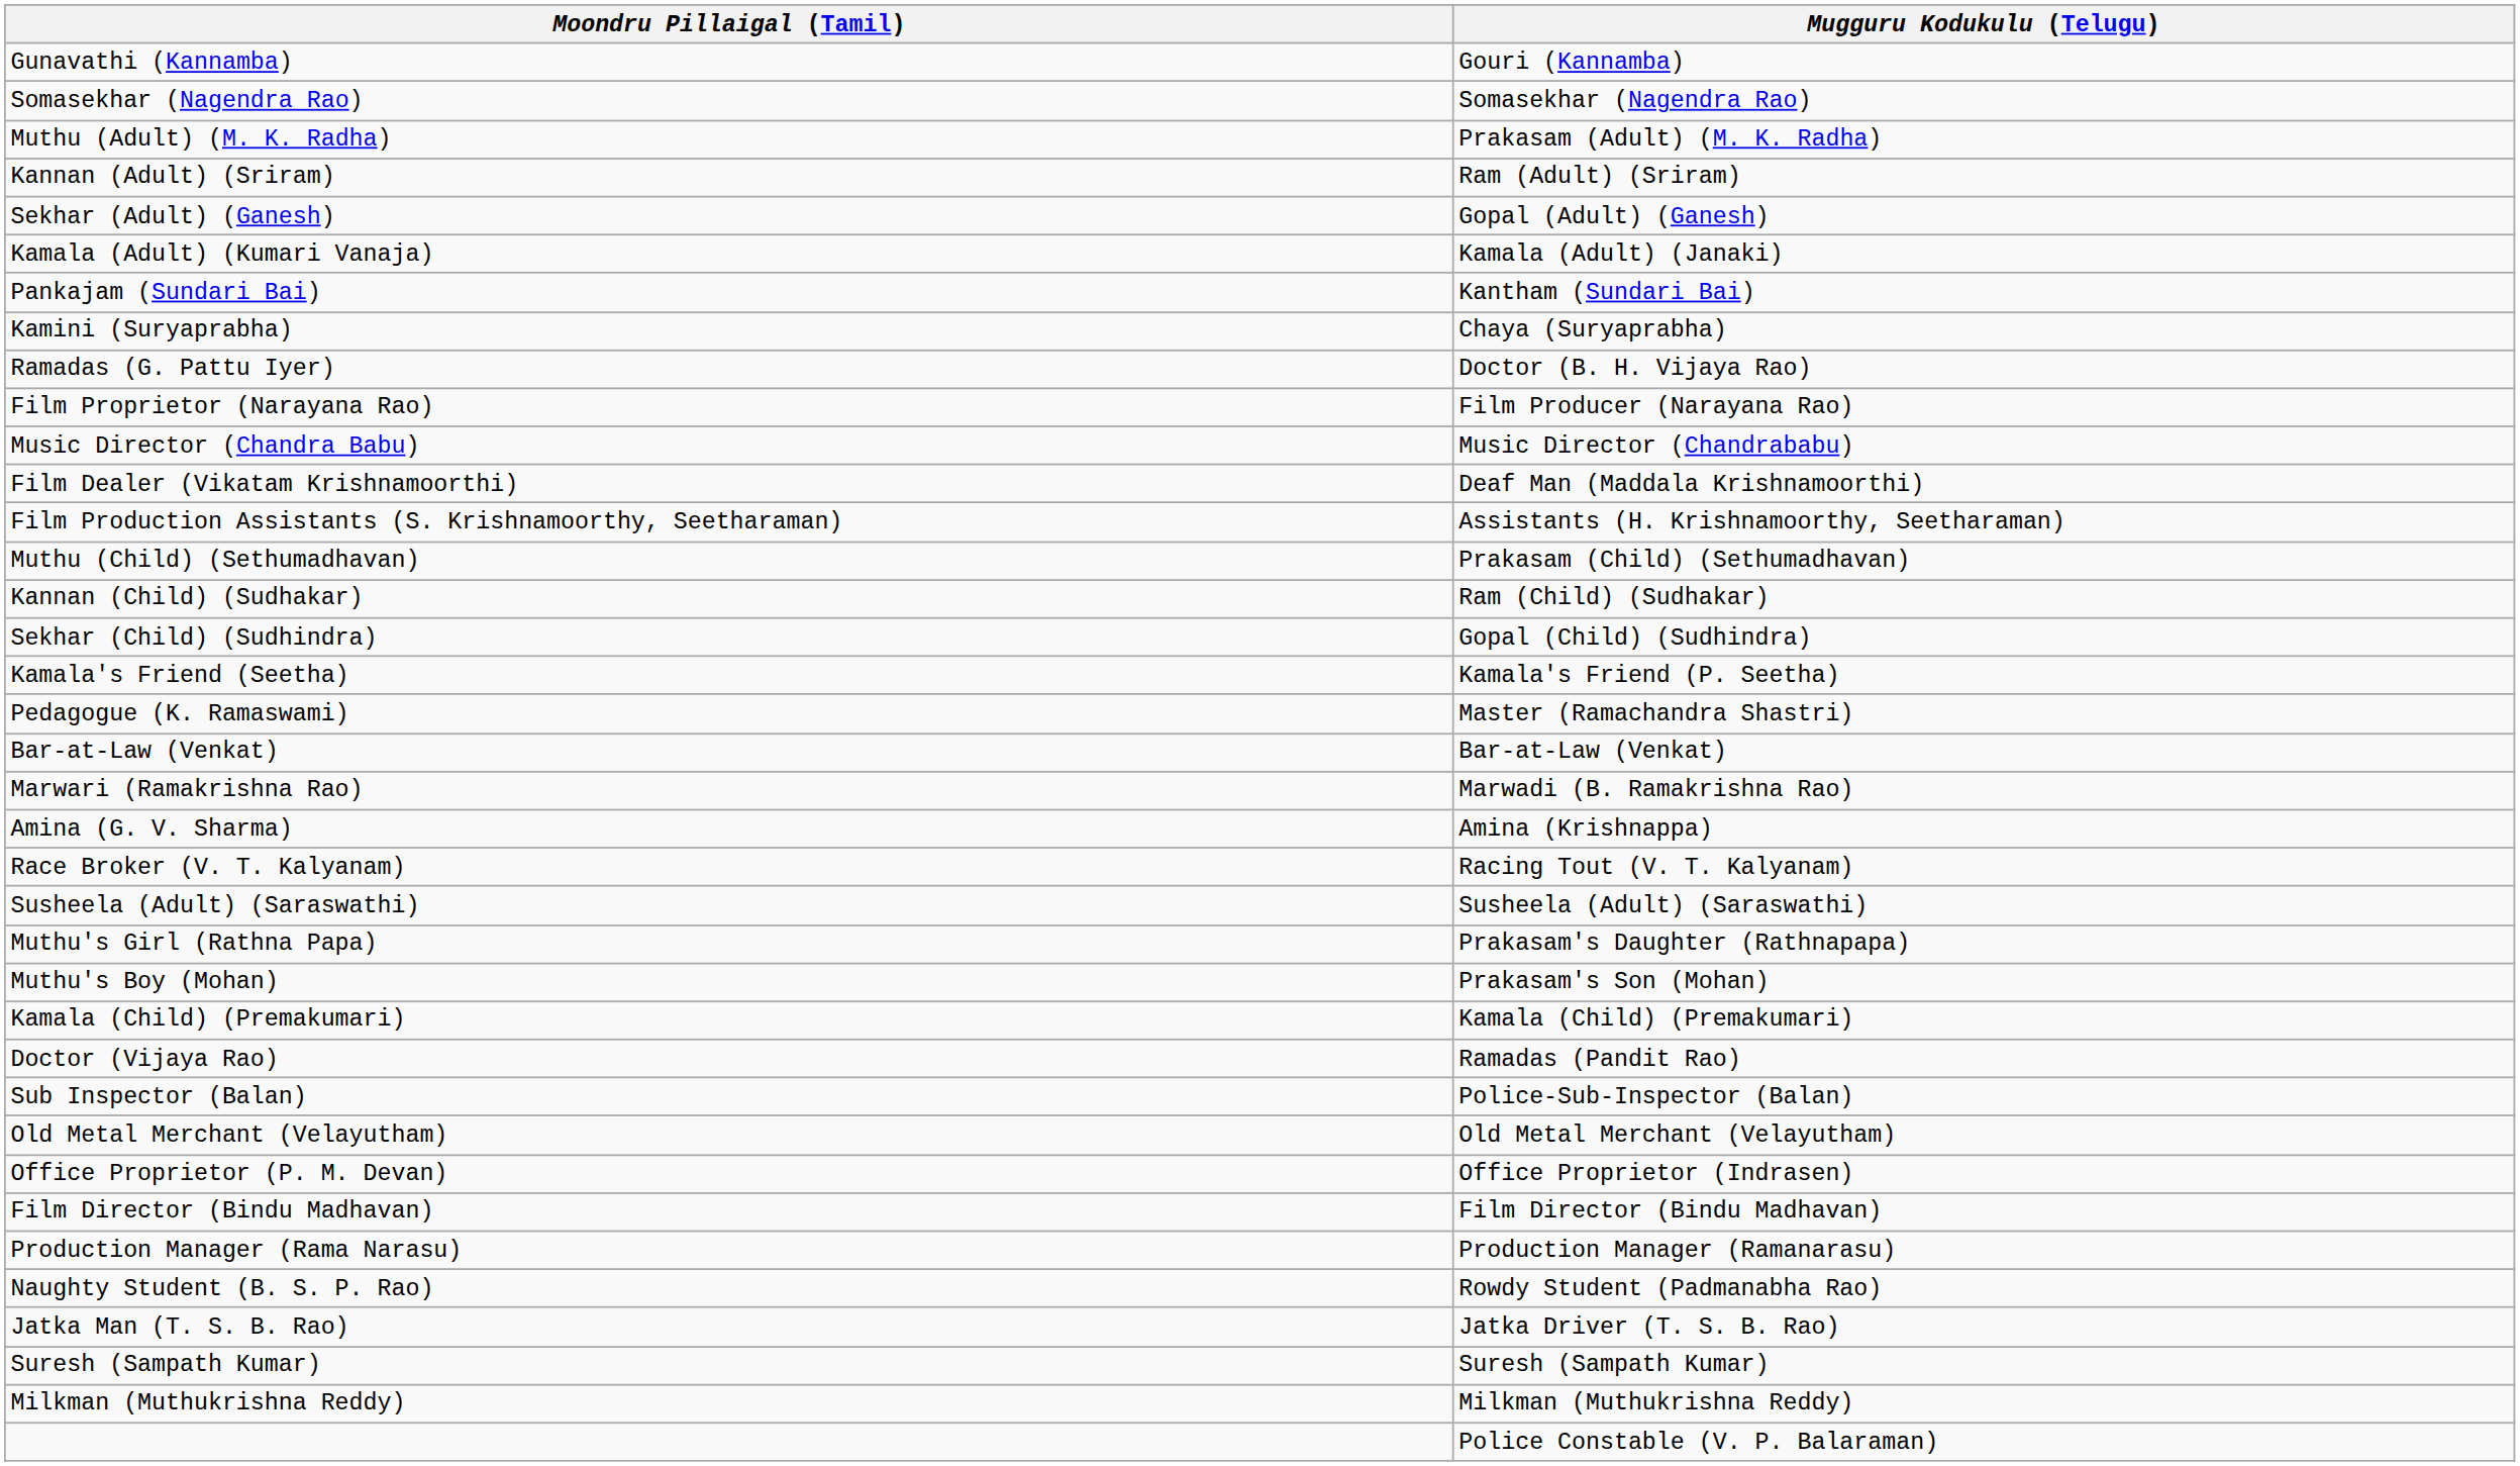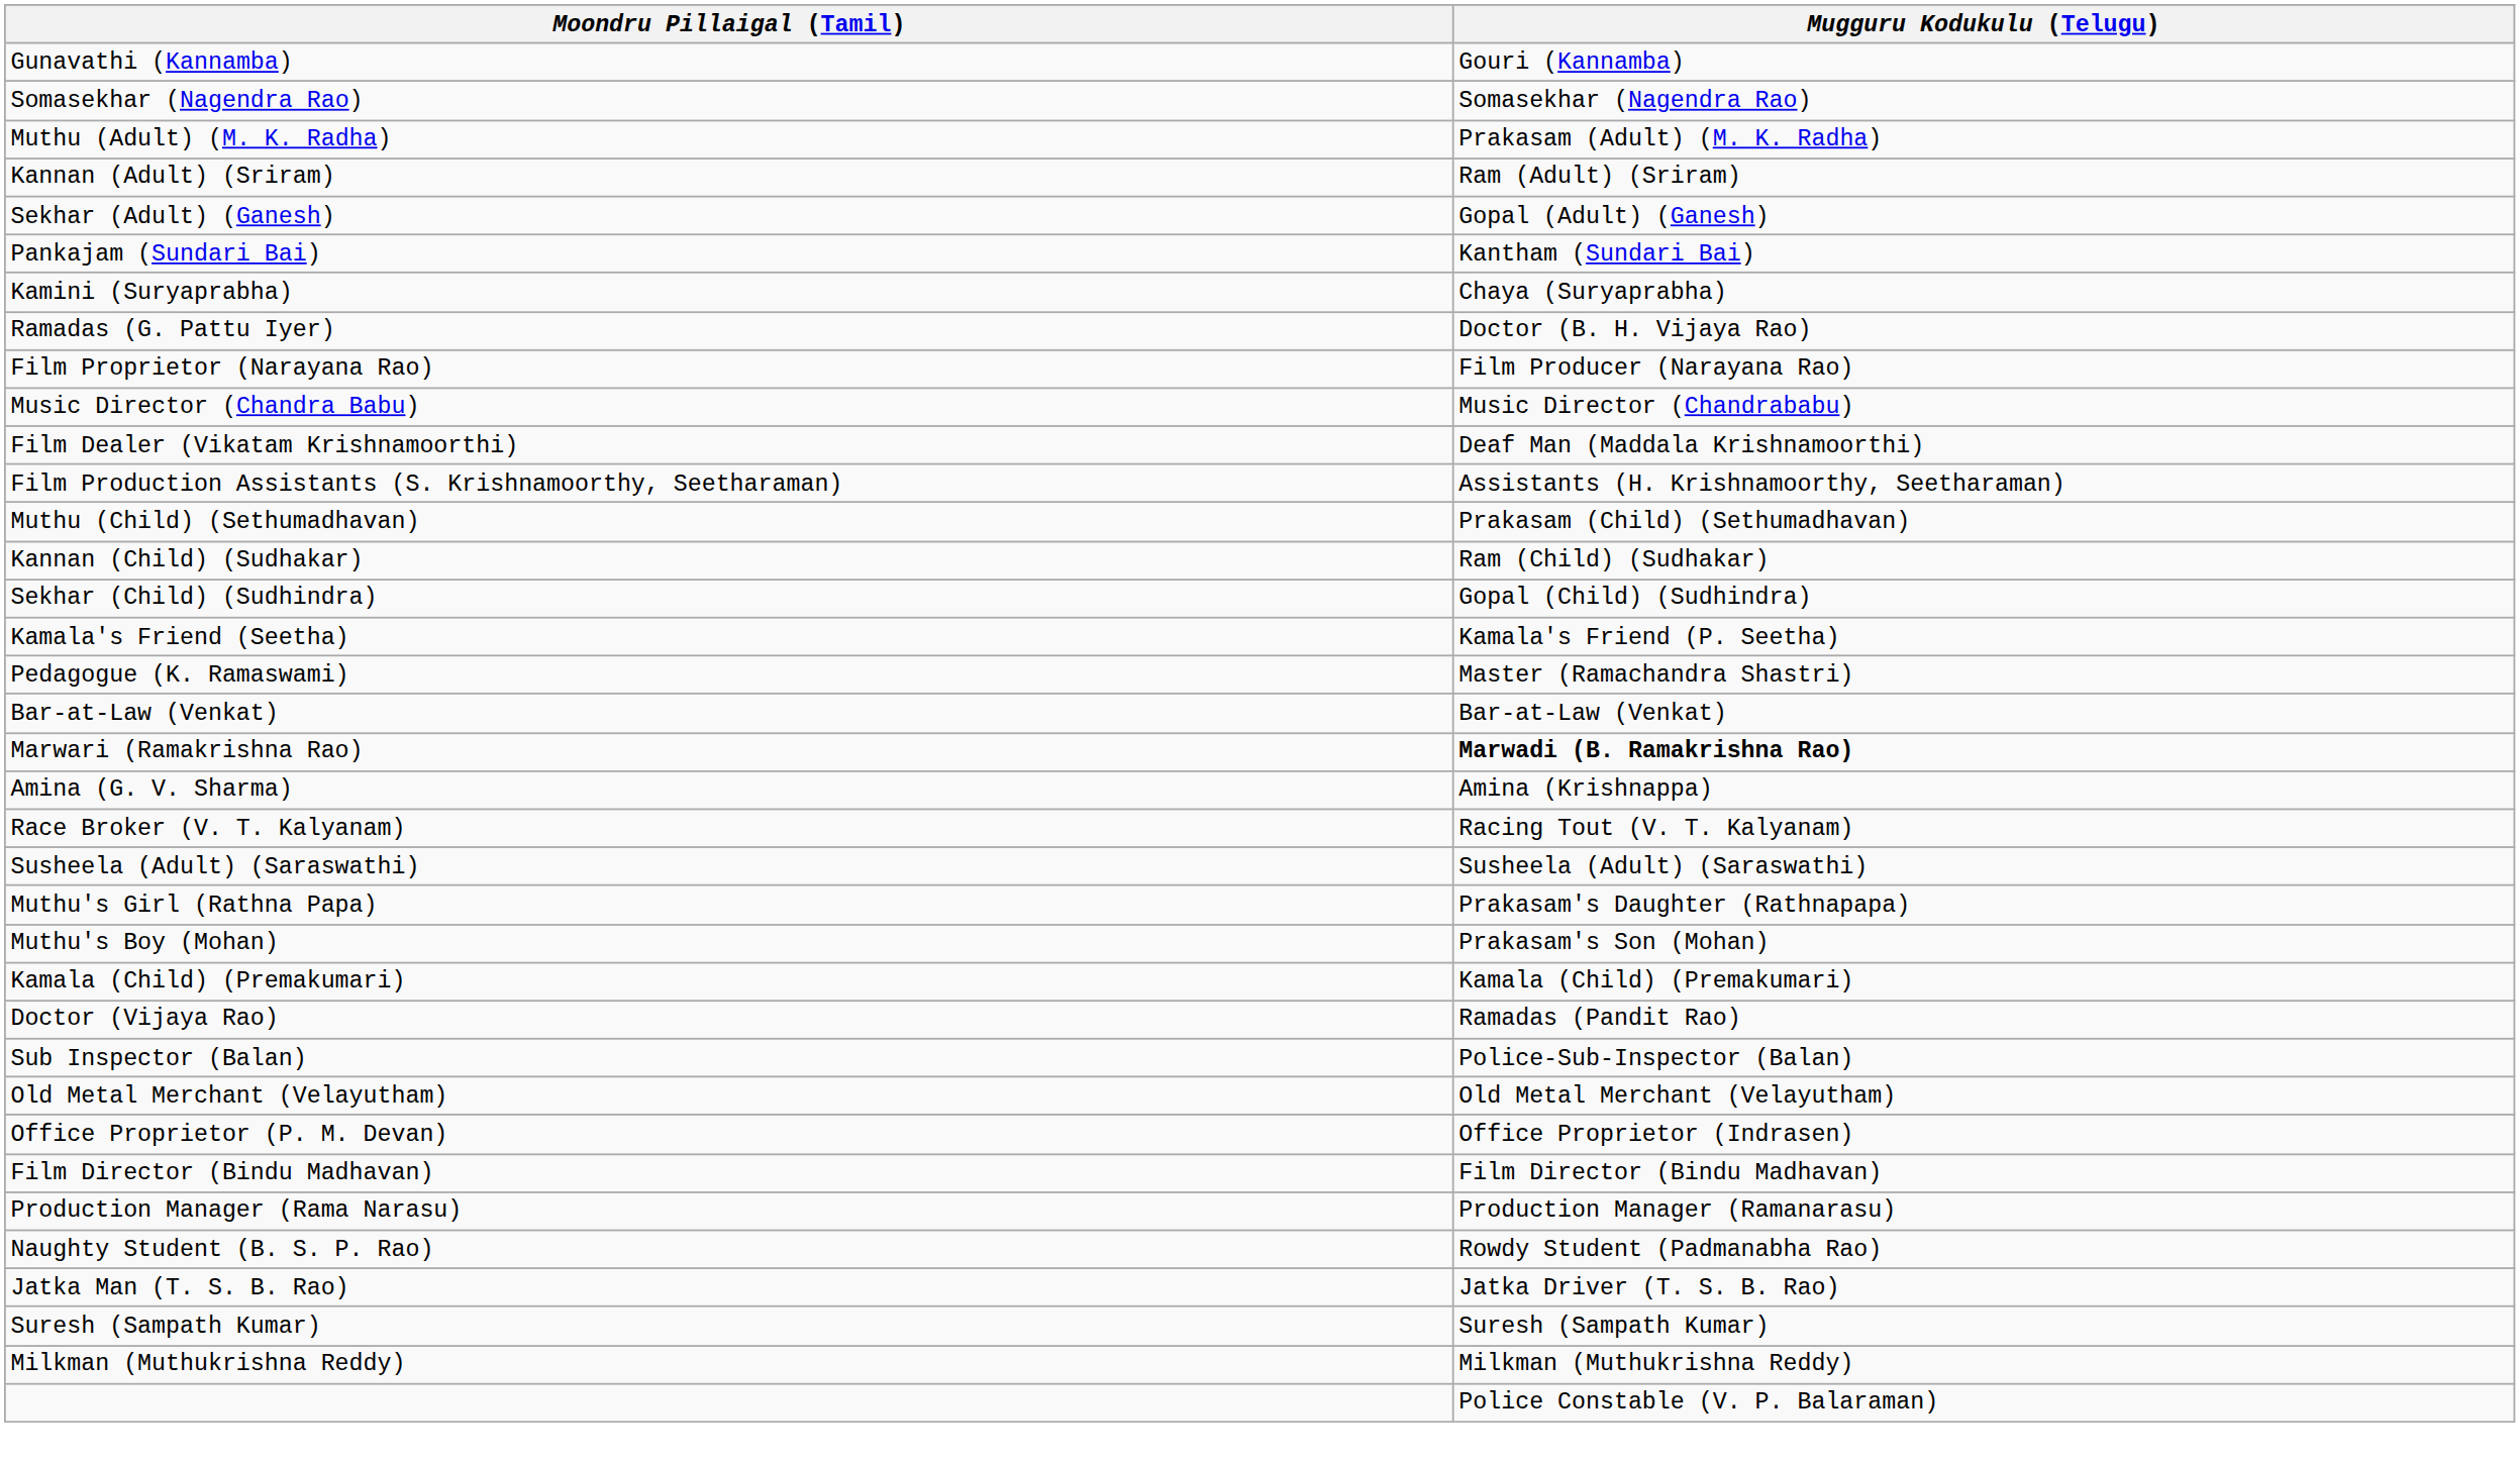- row: Kamala (Adult) (Kumari Vanaja) | Kamala (Adult) (Janaki)
Marwari (Ramakrishna Rao) | Mugguru Kodukulu (Telugu): normal -> bold
